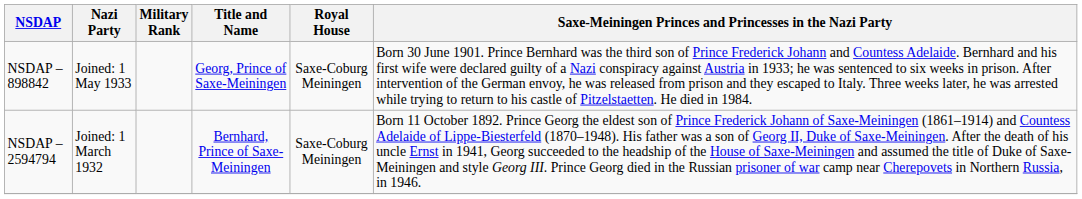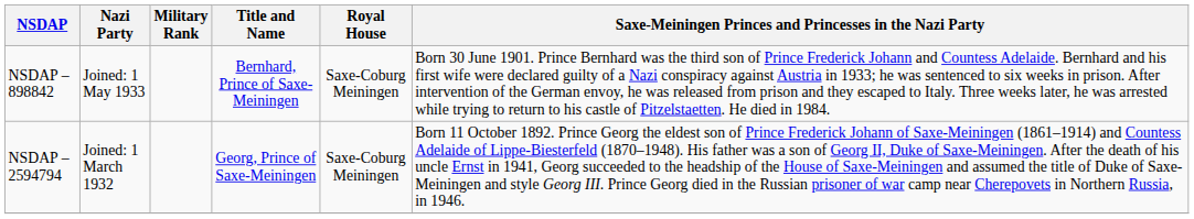NSDAP – 898842 | Title and Name: Georg, Prince of Saxe-Meiningen -> Bernhard, Prince of Saxe-Meiningen
NSDAP – 2594794 | Title and Name: Bernhard, Prince of Saxe-Meiningen -> Georg, Prince of Saxe-Meiningen
